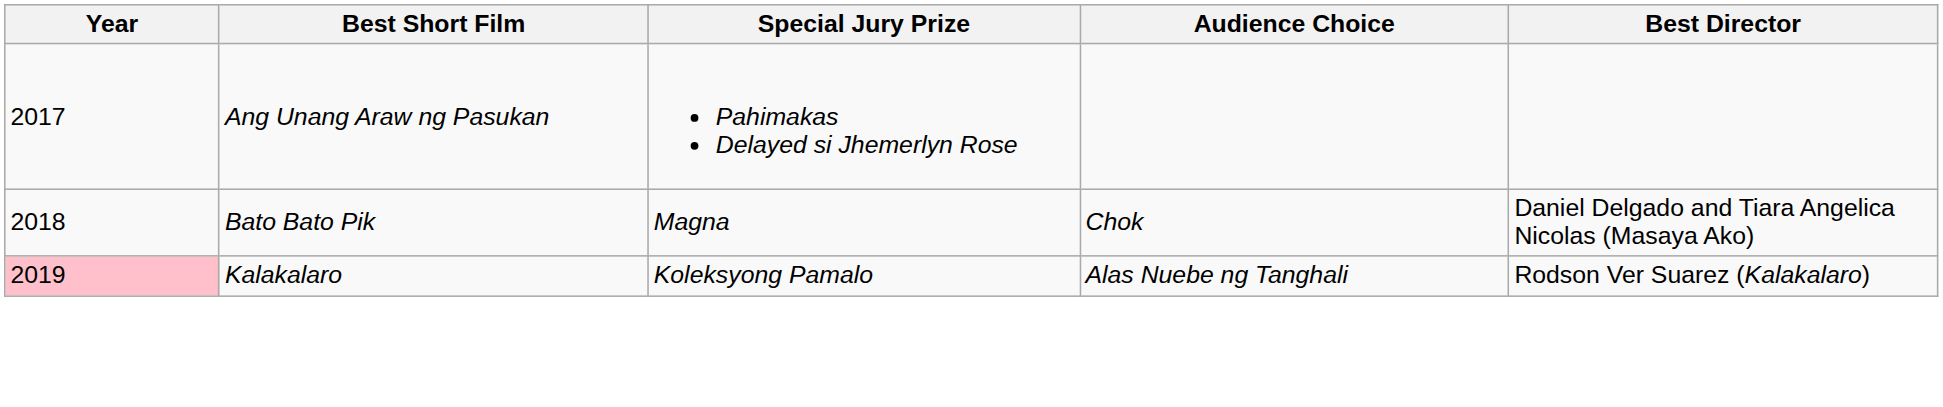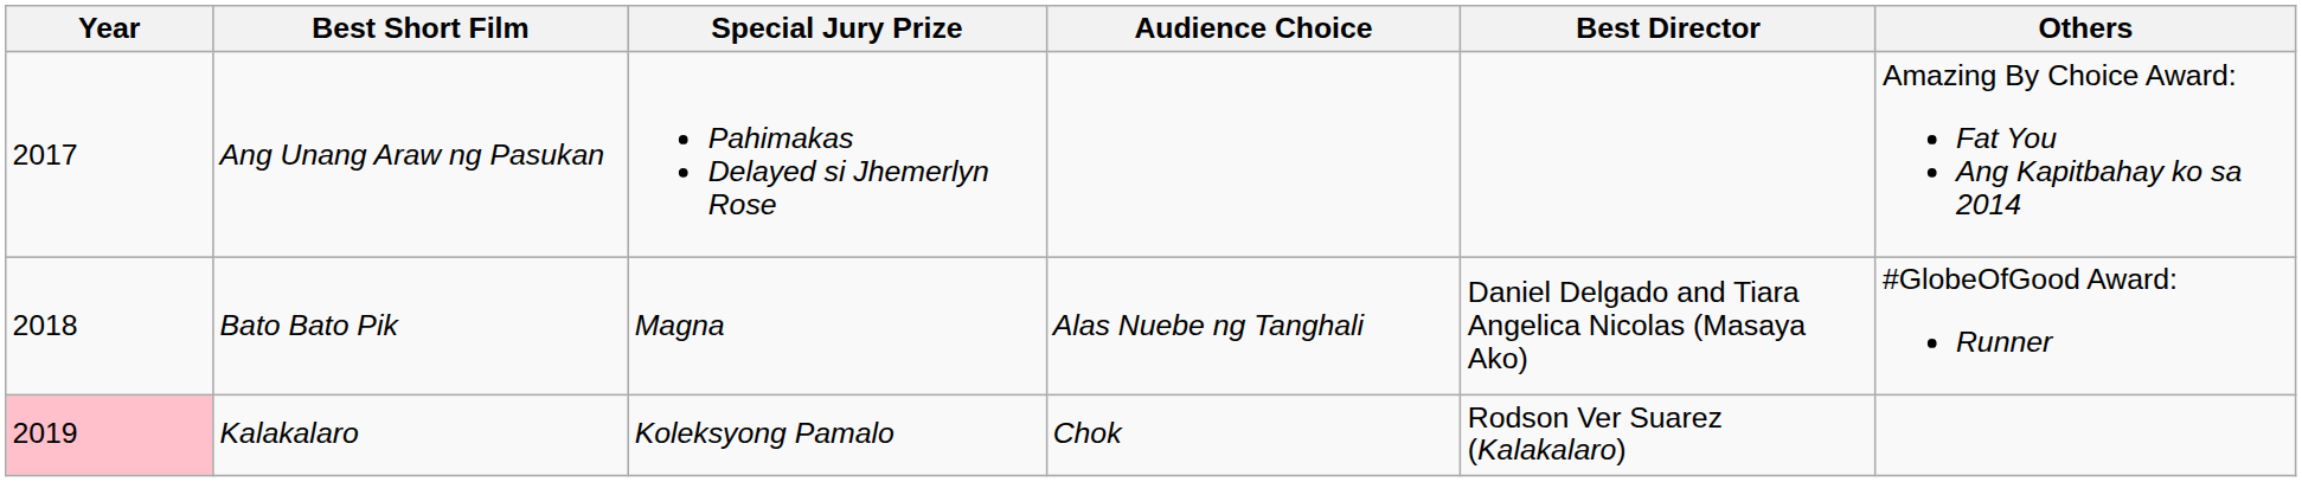+ column: Others | Amazing By Choice Award: Fat You Ang Kapitbahay ko sa 2014 | #GlobeOfGood Award: Runner
Bato Bato Pik | Audience Choice: Chok -> Alas Nuebe ng Tanghali
Kalakalaro | Audience Choice: Alas Nuebe ng Tanghali -> Chok
